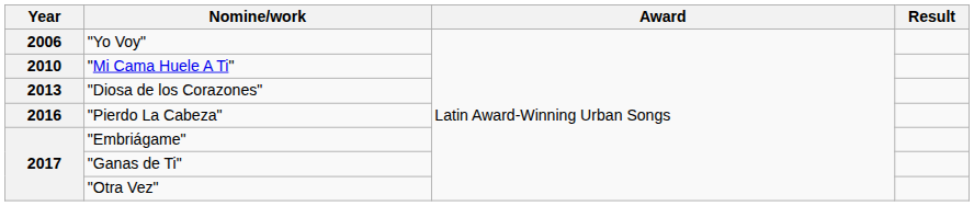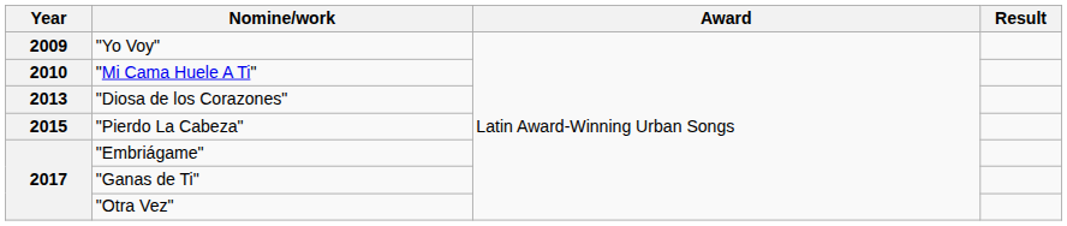"Yo Voy" | Year: 2006 -> 2009
"Pierdo La Cabeza" | Year: 2016 -> 2015
